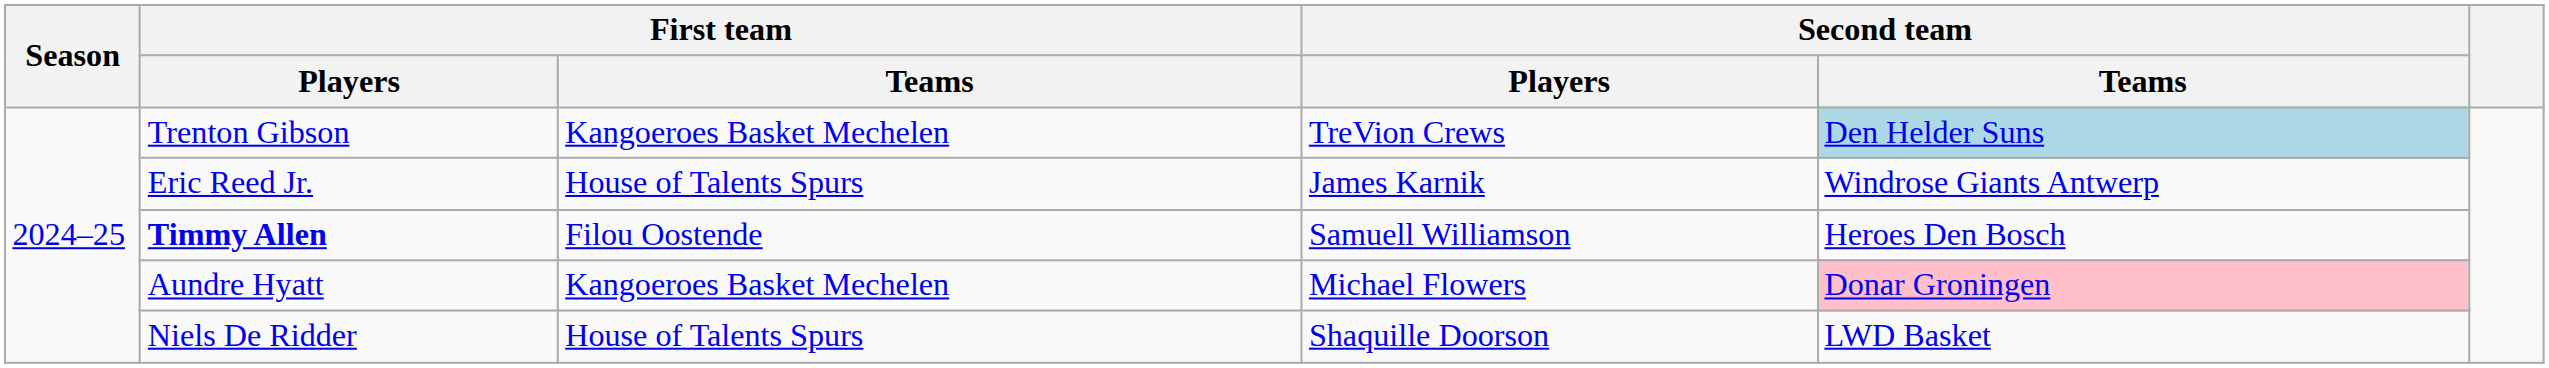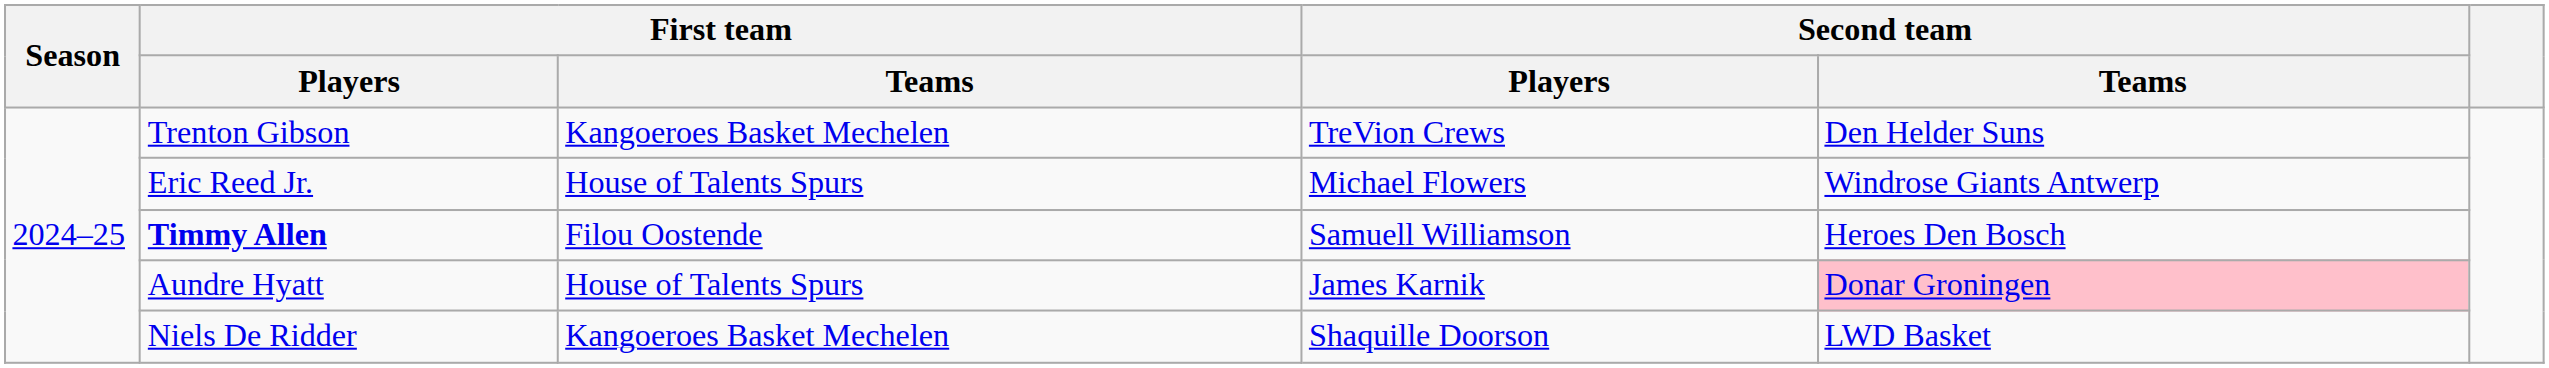Trenton Gibson | Second team / Teams: lightblue background -> no background
Eric Reed Jr. | Second team / Players: James Karnik -> Michael Flowers
Aundre Hyatt | First team / Teams: Kangoeroes Basket Mechelen -> House of Talents Spurs
Aundre Hyatt | Second team / Players: Michael Flowers -> James Karnik
Niels De Ridder | First team / Teams: House of Talents Spurs -> Kangoeroes Basket Mechelen
